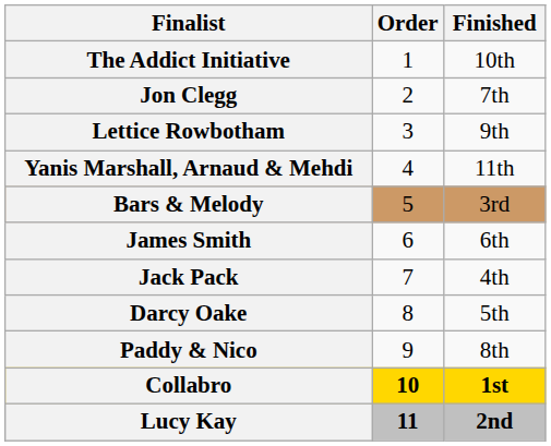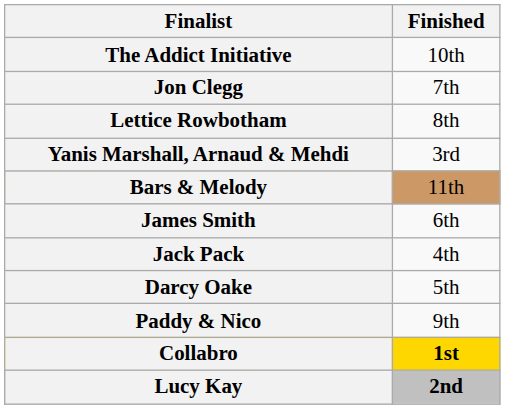- column: Order | 1 | 2 | 3 | 4 | 5 | 6 | 7 | 8 | 9 | 10 | 11
Lettice Rowbotham | Finished: 9th -> 8th
Yanis Marshall, Arnaud & Mehdi | Finished: 11th -> 3rd
Bars & Melody | Finished: 3rd -> 11th
Paddy & Nico | Finished: 8th -> 9th
